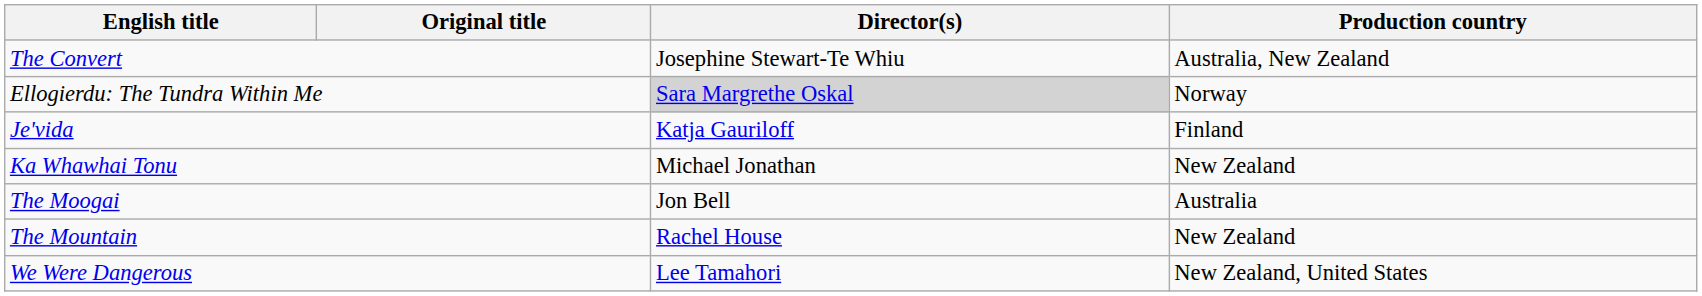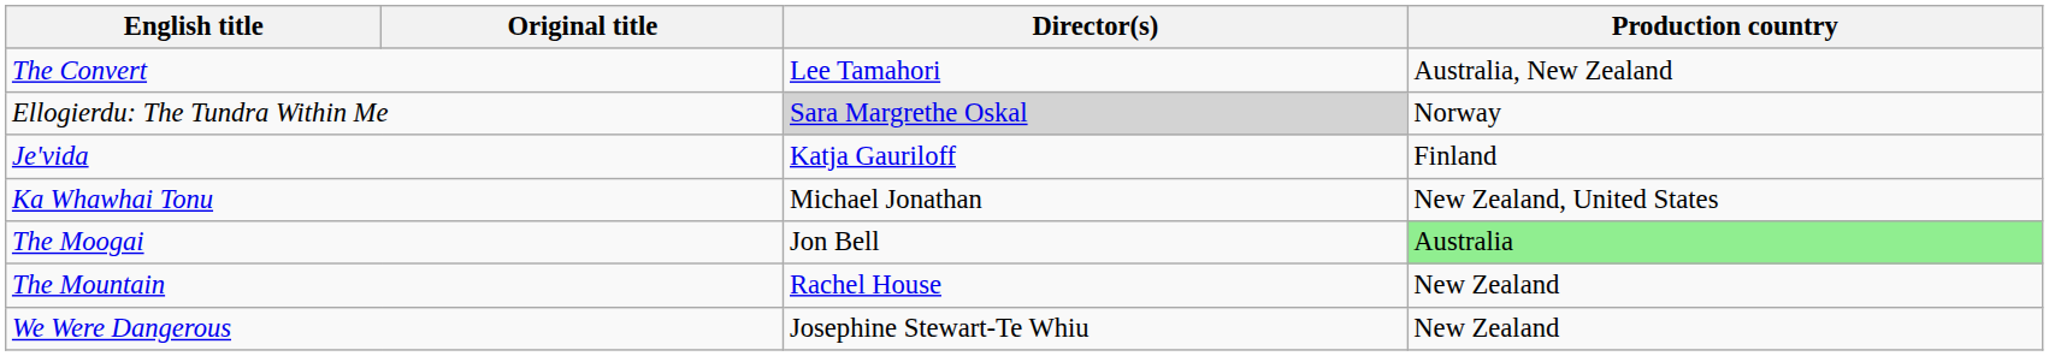The Convert | Director(s): Josephine Stewart-Te Whiu -> Lee Tamahori
Ka Whawhai Tonu | Production country: New Zealand -> New Zealand, United States
The Moogai | Production country: no background -> lightgreen background
We Were Dangerous | Director(s): Lee Tamahori -> Josephine Stewart-Te Whiu
We Were Dangerous | Production country: New Zealand, United States -> New Zealand
